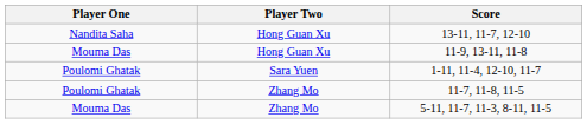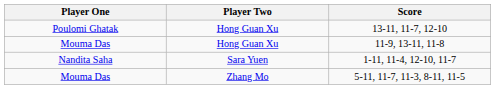13-11, 11-7, 12-10 | Player One: Nandita Saha -> Poulomi Ghatak
1-11, 11-4, 12-10, 11-7 | Player One: Poulomi Ghatak -> Nandita Saha
- row: Poulomi Ghatak | Zhang Mo | 11-7, 11-8, 11-5
